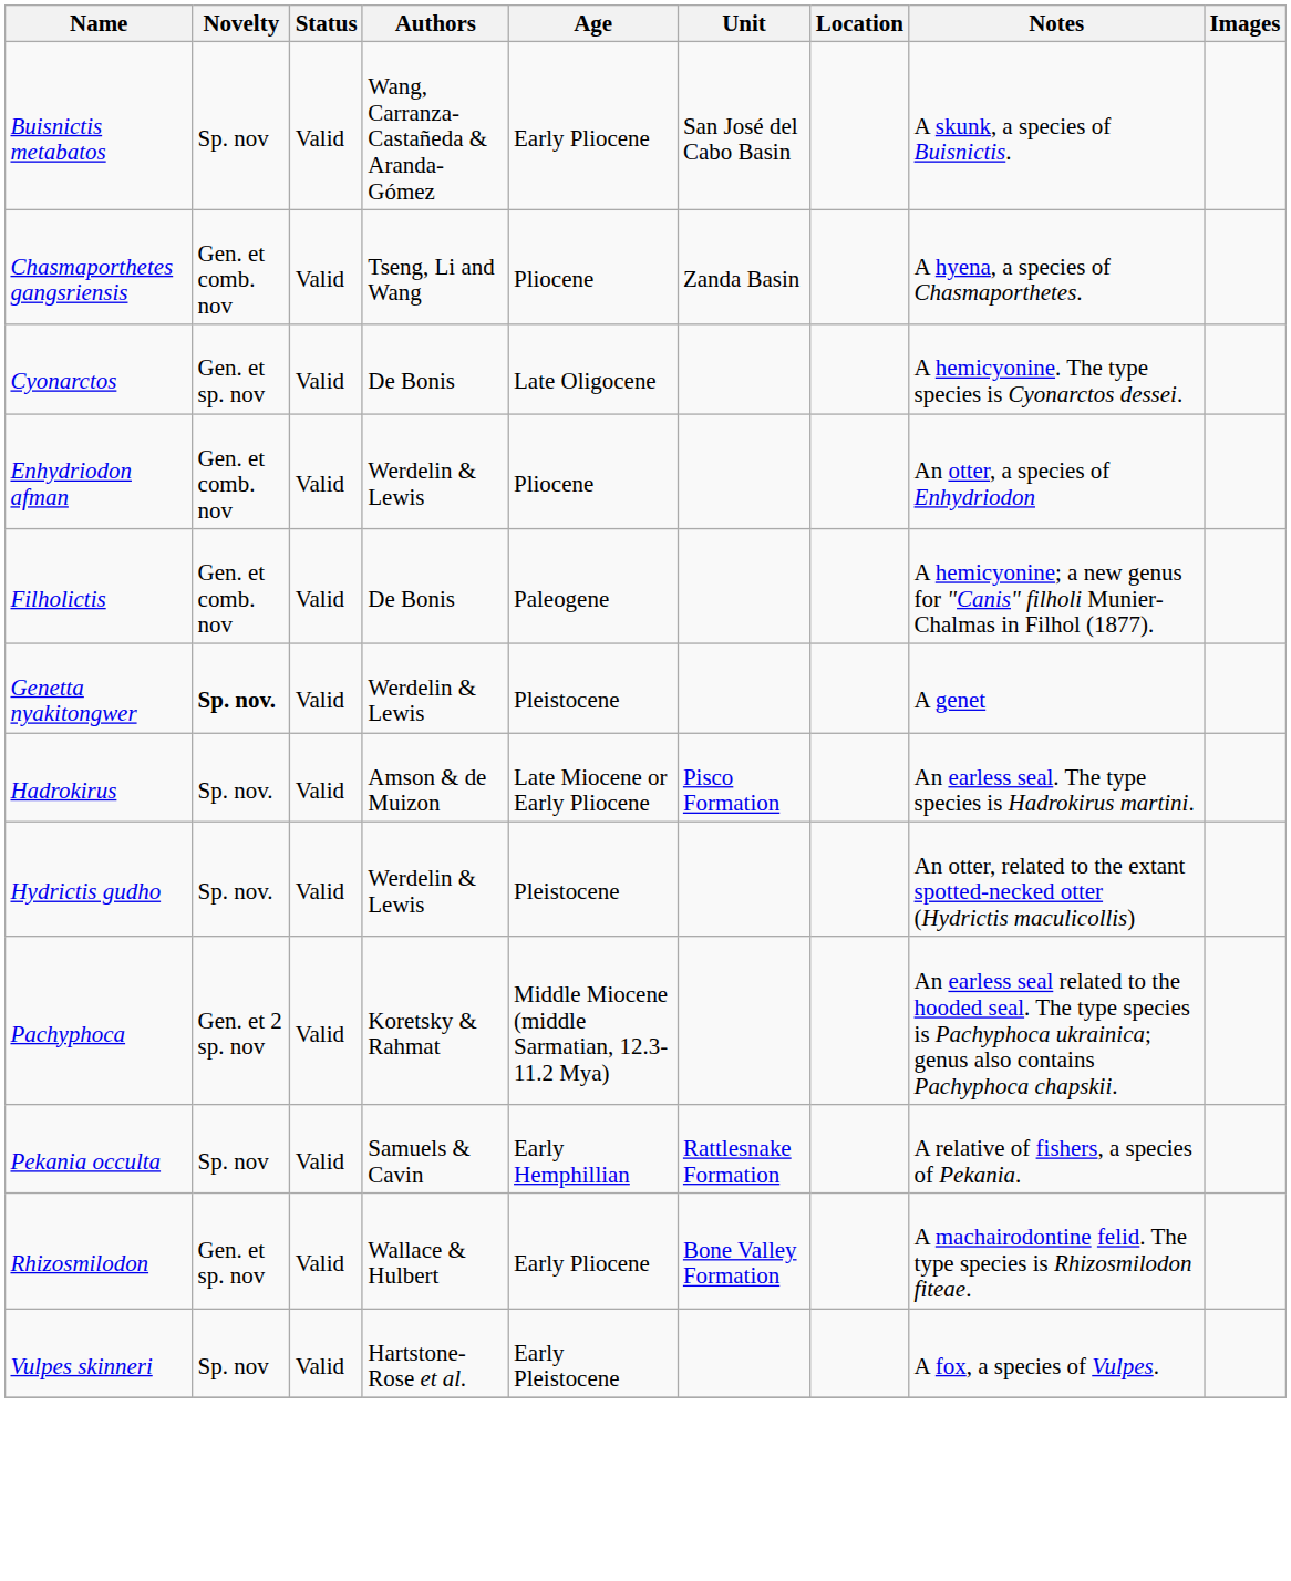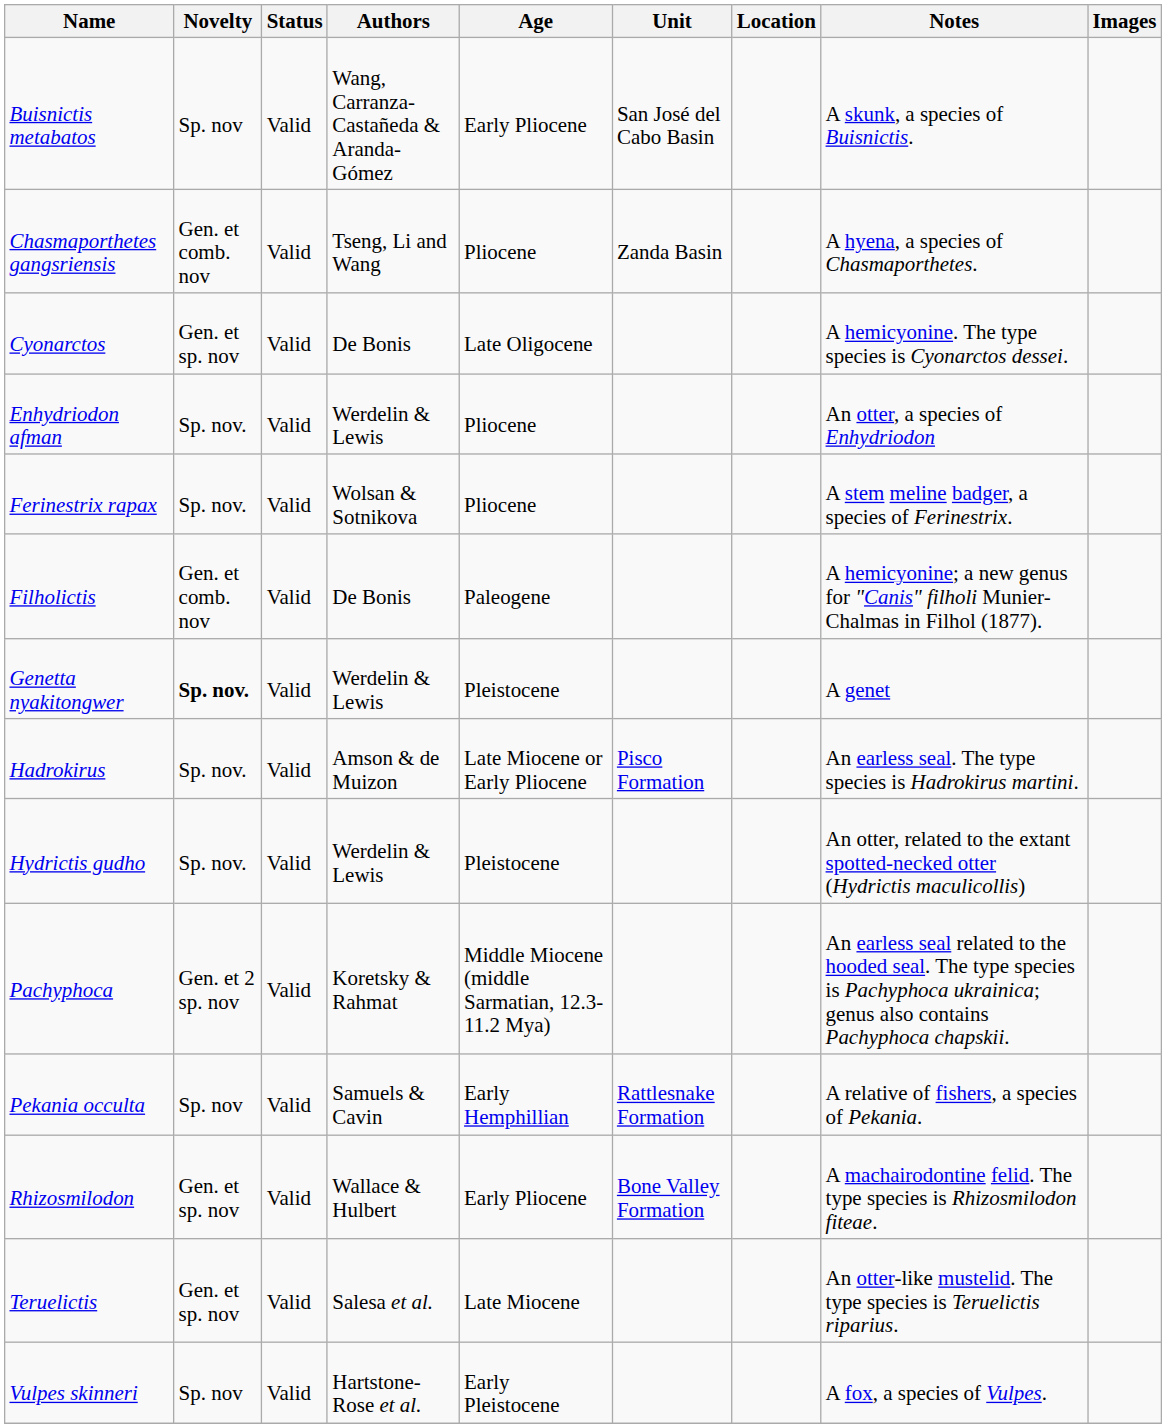Enhydriodon afman | Novelty: Gen. et comb. nov -> Sp. nov.
+ row: Ferinestrix rapax | Sp. nov. | Valid | Wolsan & Sotnikova | Pliocene | A stem meline badger, a species of Ferinestrix.
+ row: Teruelictis | Gen. et sp. nov | Valid | Salesa et al. | Late Miocene | An otter-like mustelid. The type species is Teruelictis riparius.
